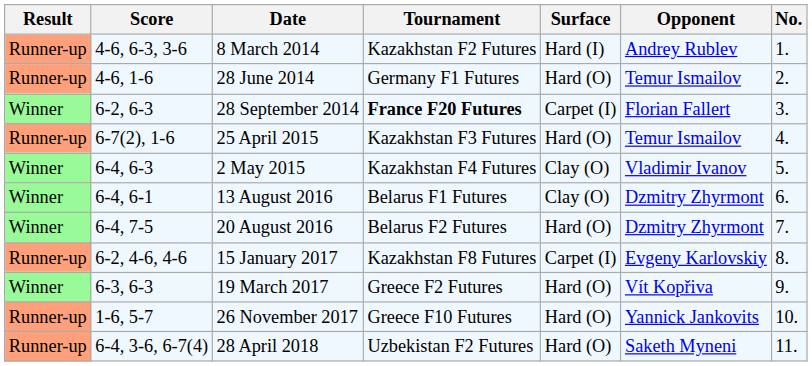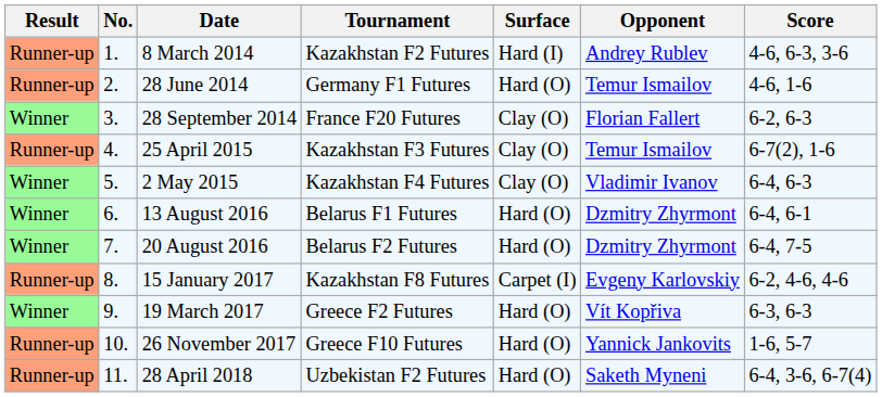columns swapped: No. <-> Score
28 September 2014 | Tournament: bold -> normal
28 September 2014 | Surface: Carpet (I) -> Clay (O)
25 April 2015 | Surface: Hard (O) -> Clay (O)
13 August 2016 | Surface: Clay (O) -> Hard (O)
